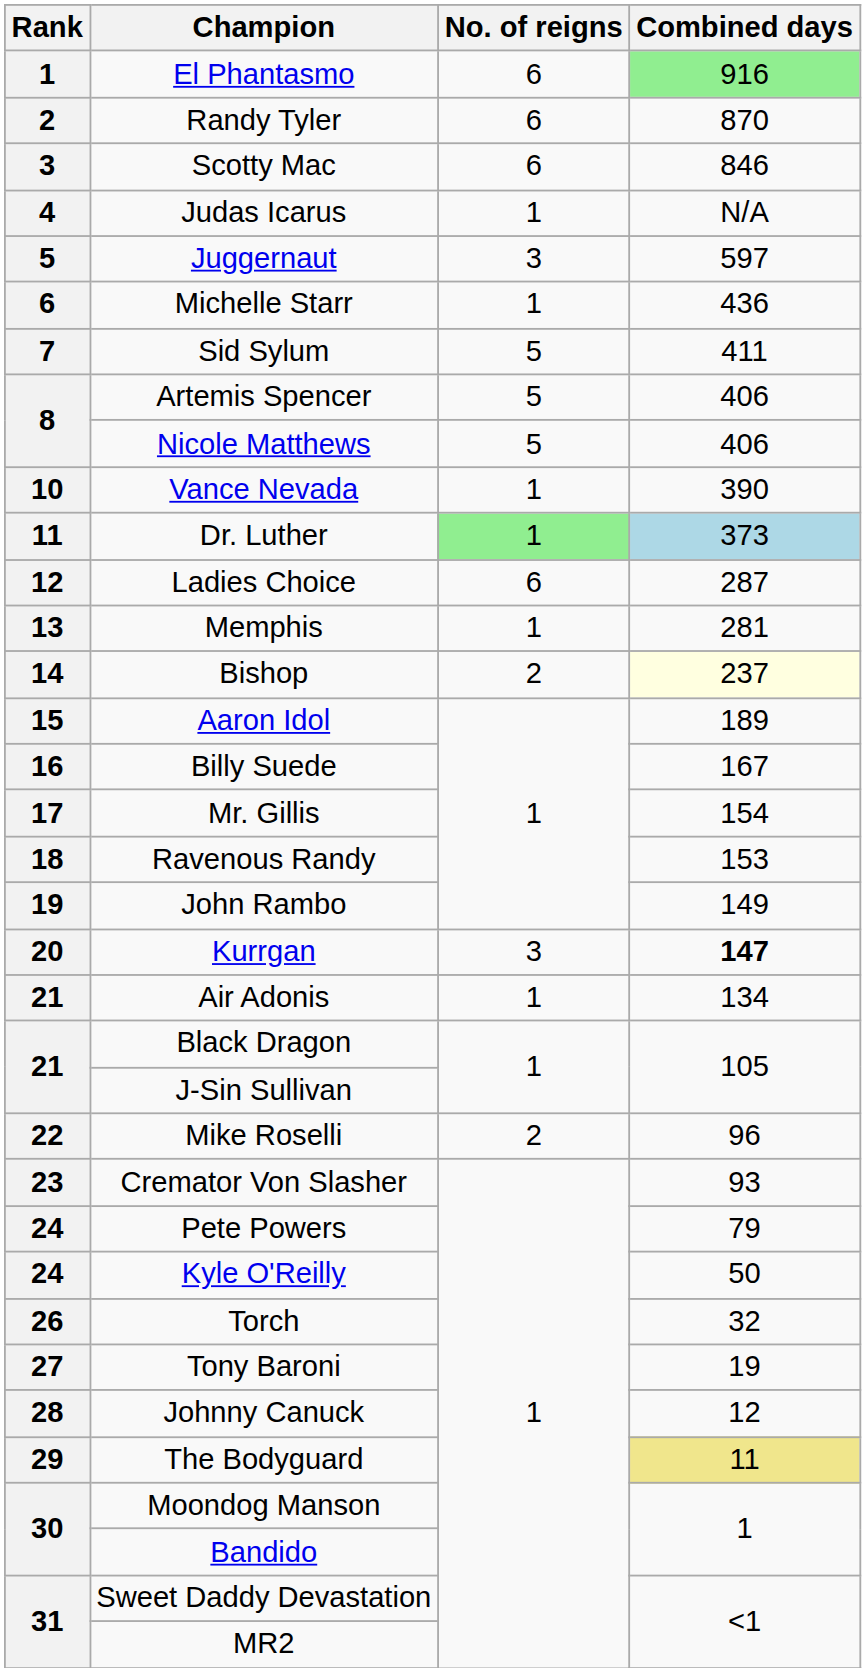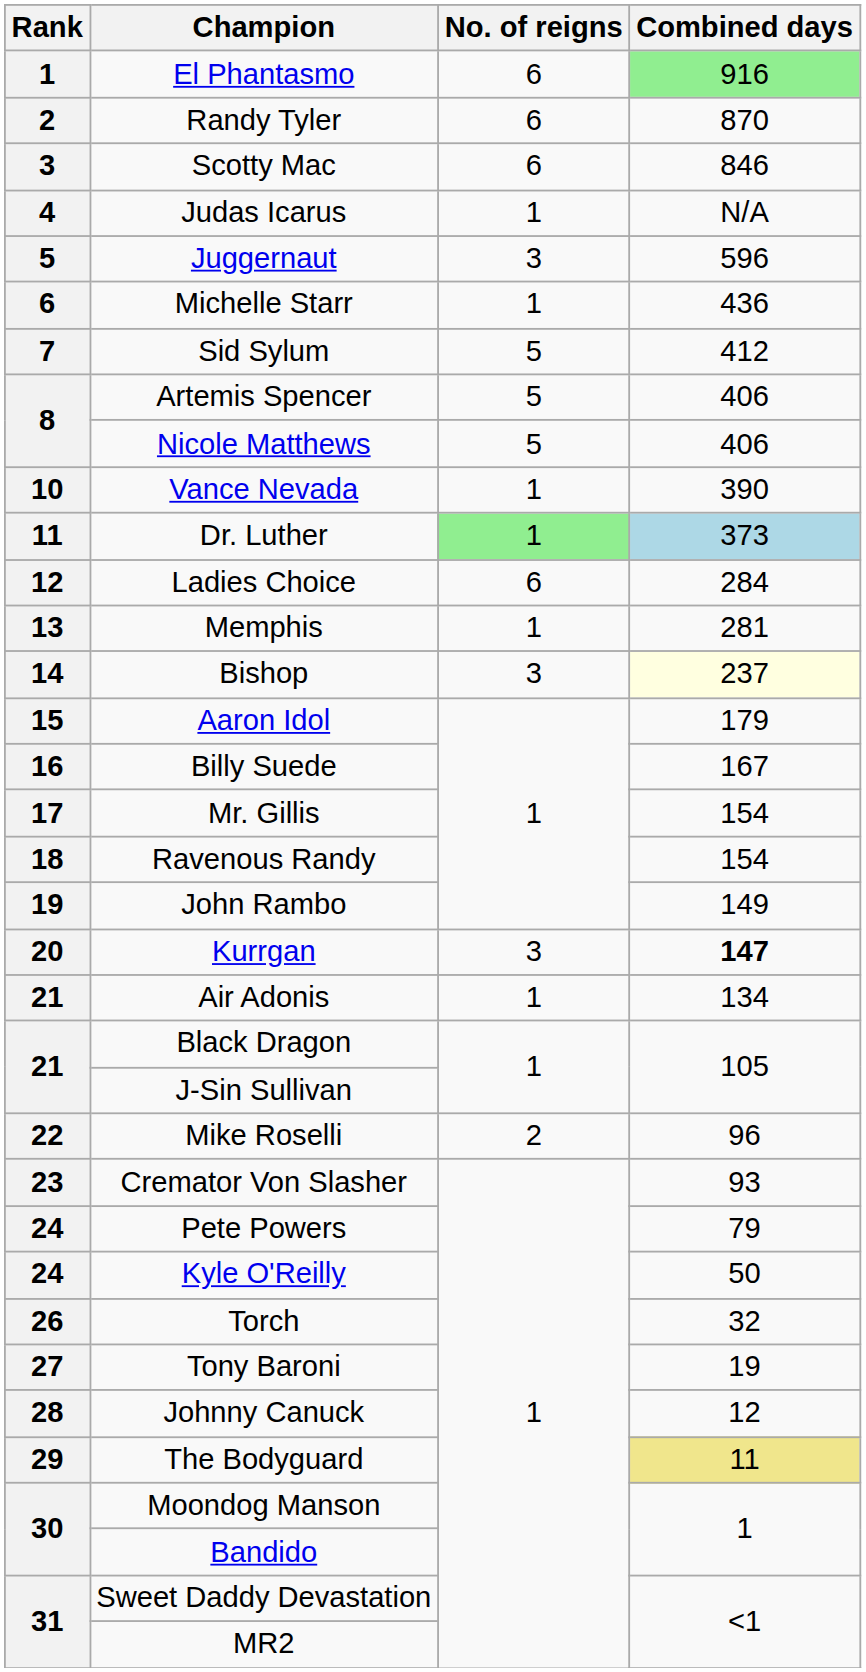Juggernaut | Combined days: 597 -> 596
Sid Sylum | Combined days: 411 -> 412
Ladies Choice | Combined days: 287 -> 284
Bishop | No. of reigns: 2 -> 3
Aaron Idol | Combined days: 189 -> 179
Ravenous Randy | Combined days: 153 -> 154
